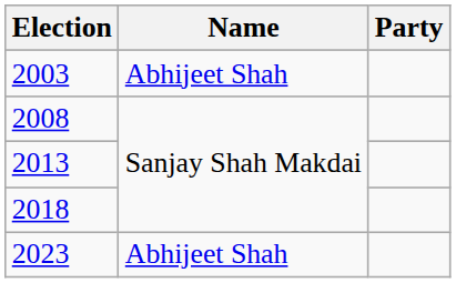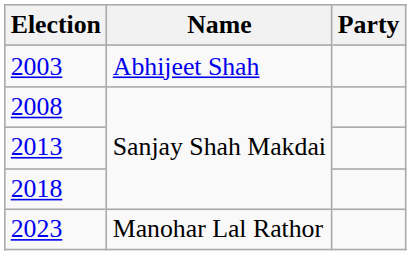2023 | Name: Abhijeet Shah -> Manohar Lal Rathor
